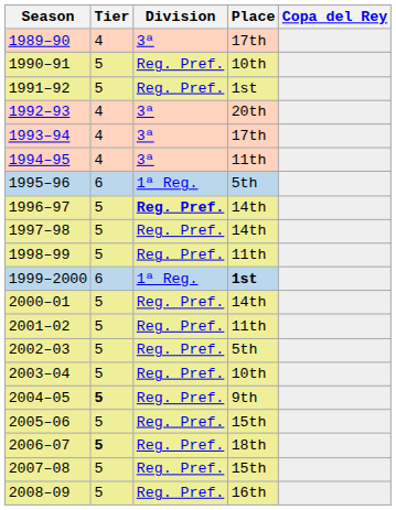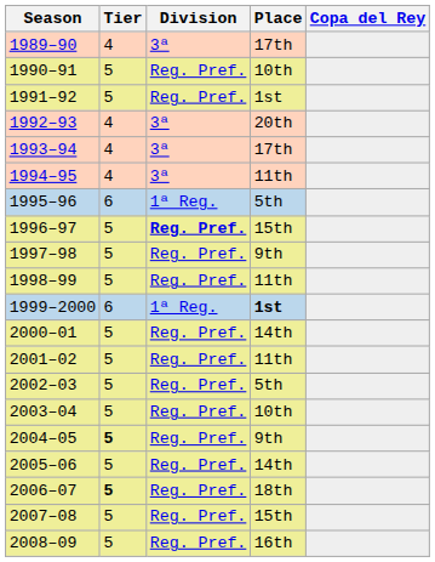1996–97 | Place: 14th -> 15th
1997–98 | Place: 14th -> 9th
2005–06 | Place: 15th -> 14th
